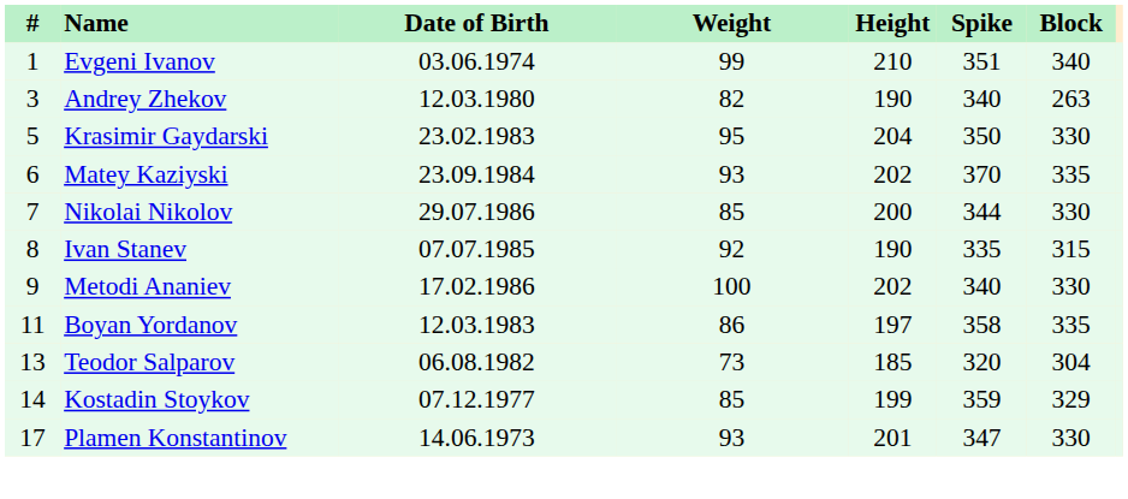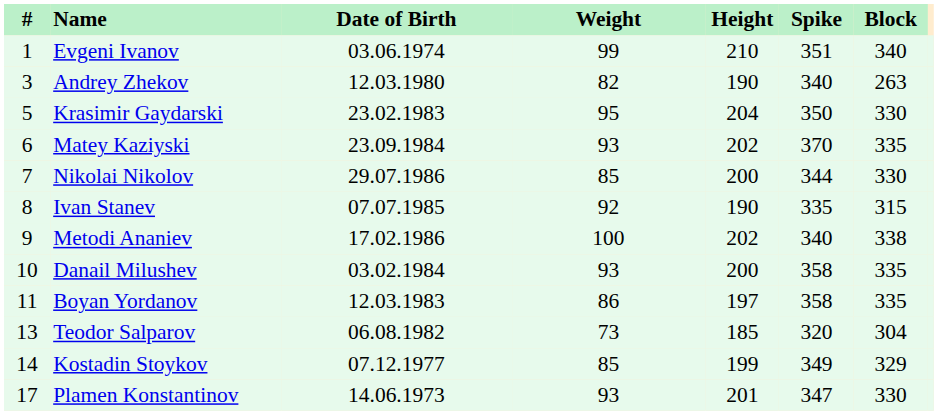Metodi Ananiev | Block: 330 -> 338
+ row: 10 | Danail Milushev | 03.02.1984 | 93 | 200 | 358 | 335
Kostadin Stoykov | Spike: 359 -> 349
